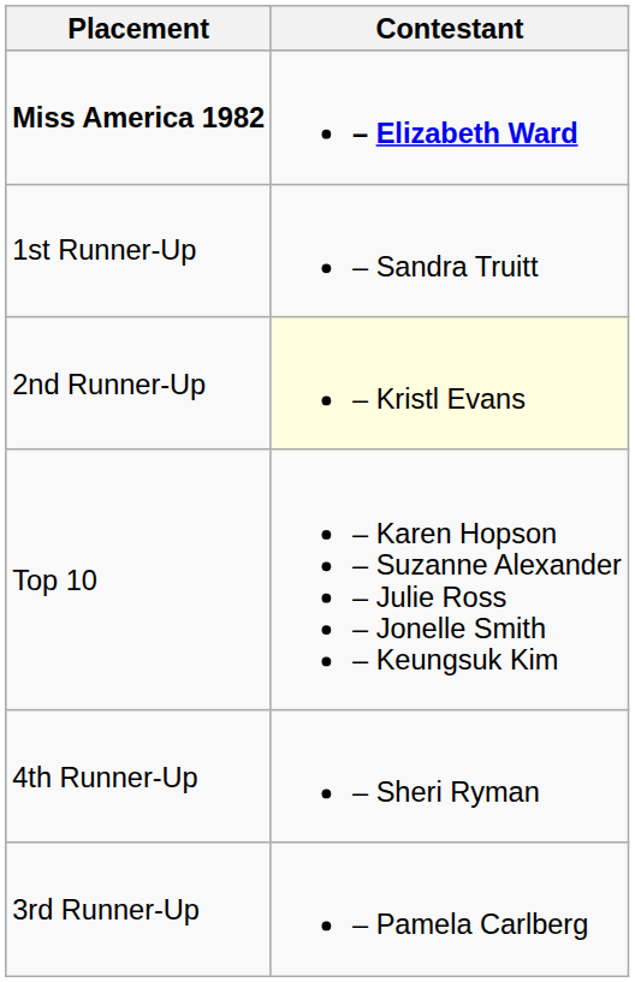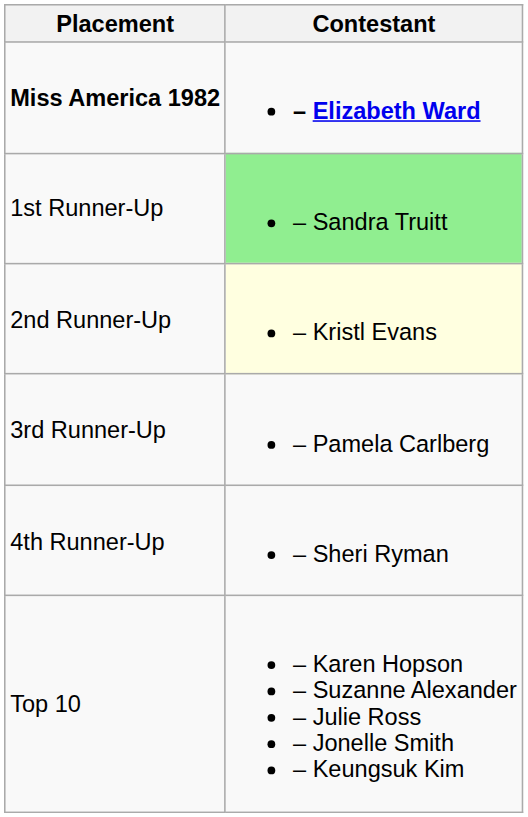1st Runner-Up | Contestant: no background -> lightgreen background
rows swapped: 3rd Runner-Up <-> Top 10
